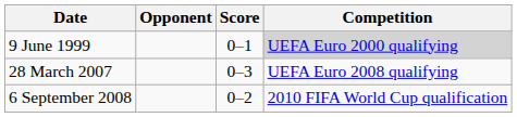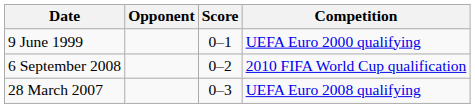9 June 1999 | Competition: lightgrey background -> no background
rows swapped: 28 March 2007 <-> 6 September 2008
